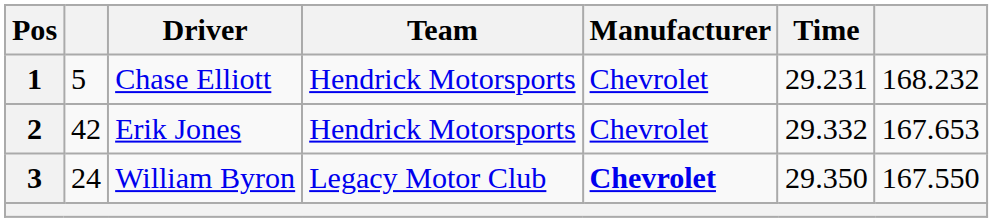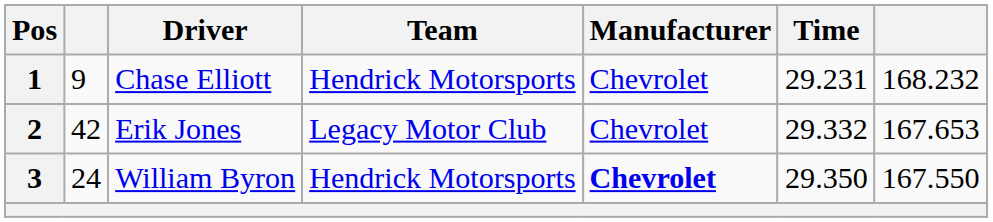1 | column 2: 5 -> 9
2 | Team: Hendrick Motorsports -> Legacy Motor Club
3 | Team: Legacy Motor Club -> Hendrick Motorsports
